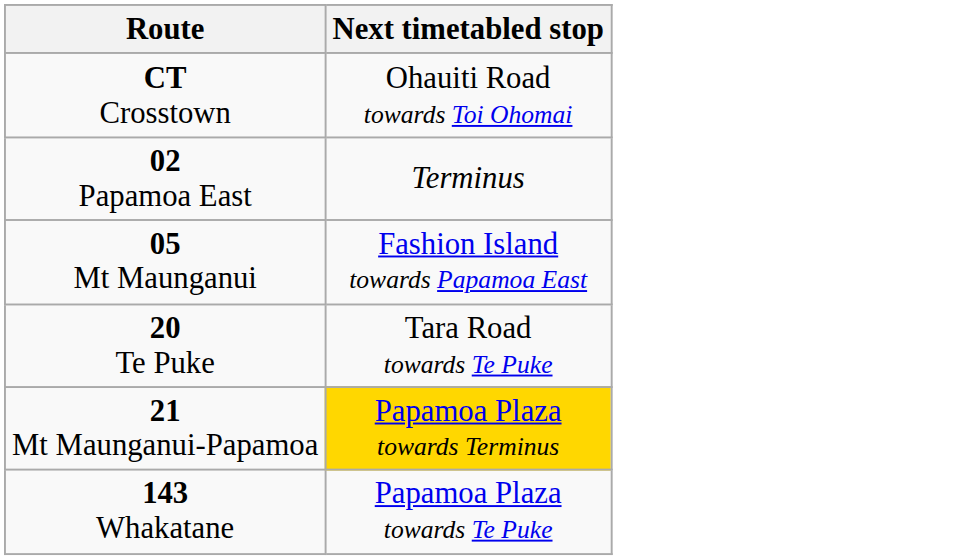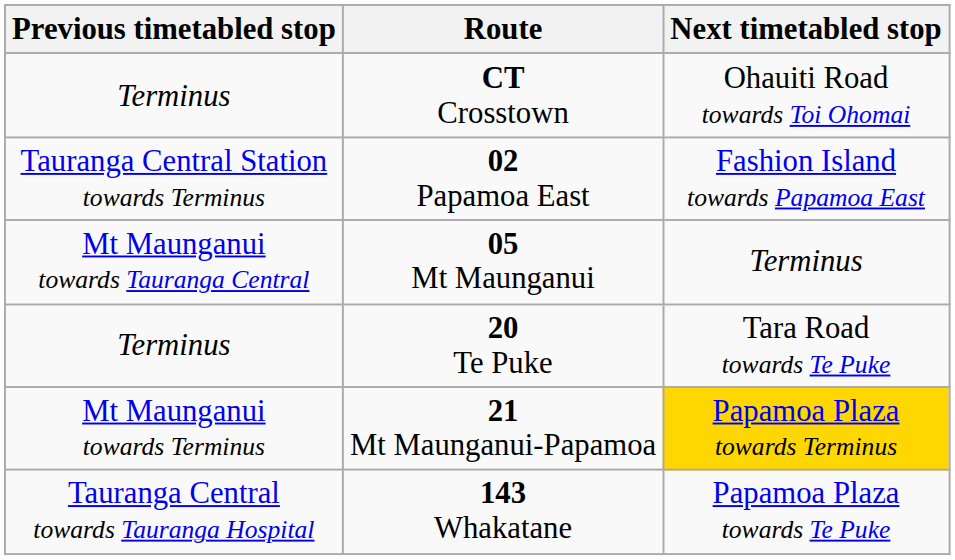+ column: Previous timetabled stop | Terminus | Tauranga Central Station towards Terminus | Mt Maunganui towards Tauranga Central | Terminus | Mt Maunganui towards Terminus | Tauranga Central towards Tauranga Hospital
02 Papamoa East | Next timetabled stop: Terminus -> Fashion Island towards Papamoa East
05 Mt Maunganui | Next timetabled stop: Fashion Island towards Papamoa East -> Terminus
